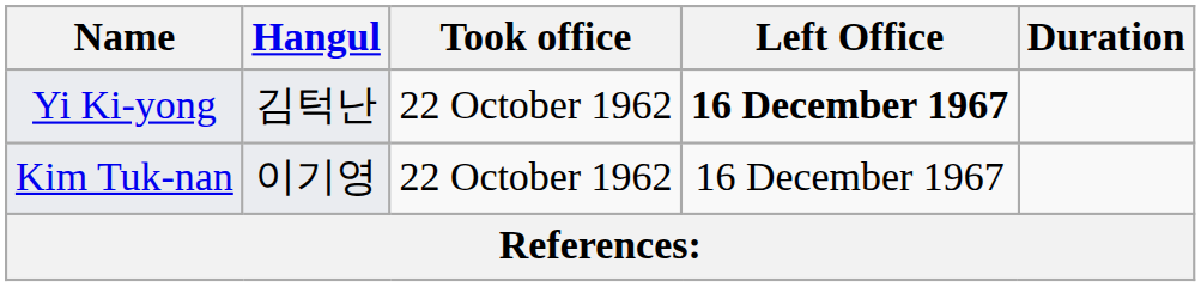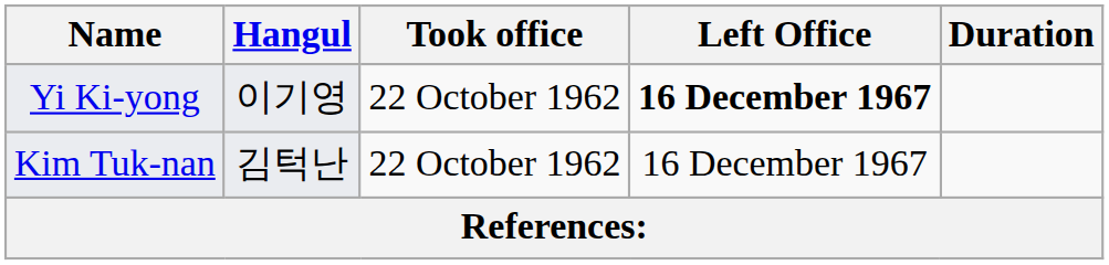Yi Ki-yong | Hangul: 김턱난 -> 이기영
Kim Tuk-nan | Hangul: 이기영 -> 김턱난
